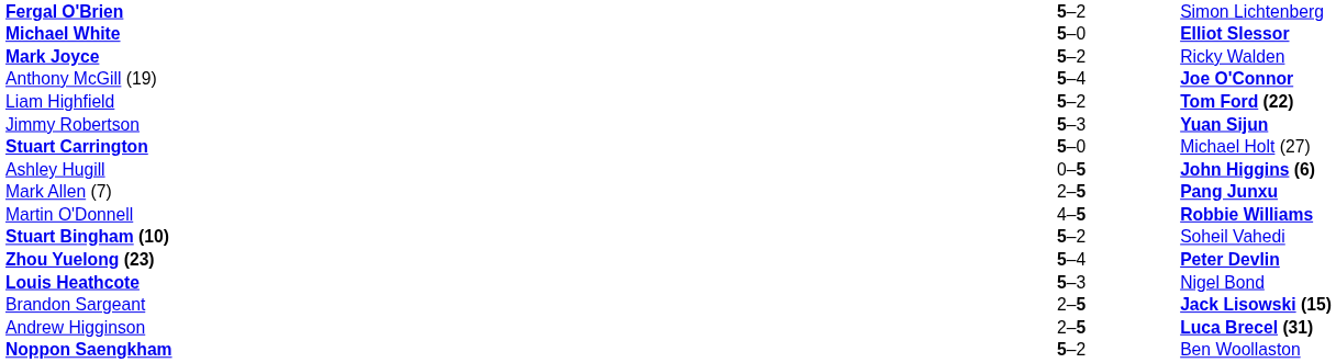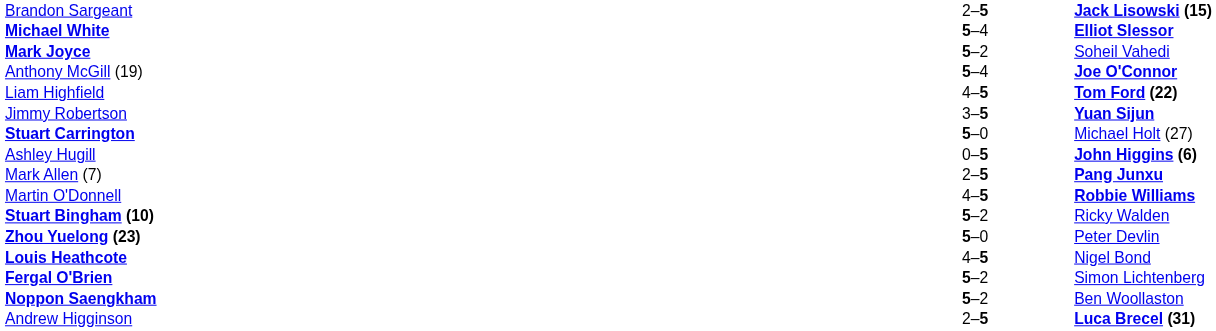rows swapped: Fergal O'Brien <-> Brandon Sargeant
Michael White | column 2: 5–0 -> 5–4
Mark Joyce | column 3: Ricky Walden -> Soheil Vahedi
Liam Highfield | column 2: 5–2 -> 4–5
Jimmy Robertson | column 2: 5–3 -> 3–5
Stuart Bingham (10) | column 3: Soheil Vahedi -> Ricky Walden
Zhou Yuelong (23) | column 2: 5–4 -> 5–0
Zhou Yuelong (23) | column 3: bold -> normal
Louis Heathcote | column 2: 5–3 -> 4–5
rows swapped: Andrew Higginson <-> Noppon Saengkham
